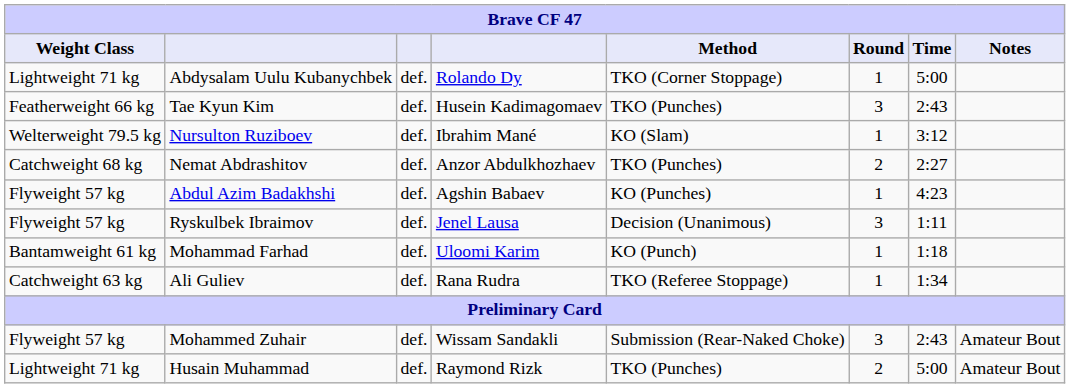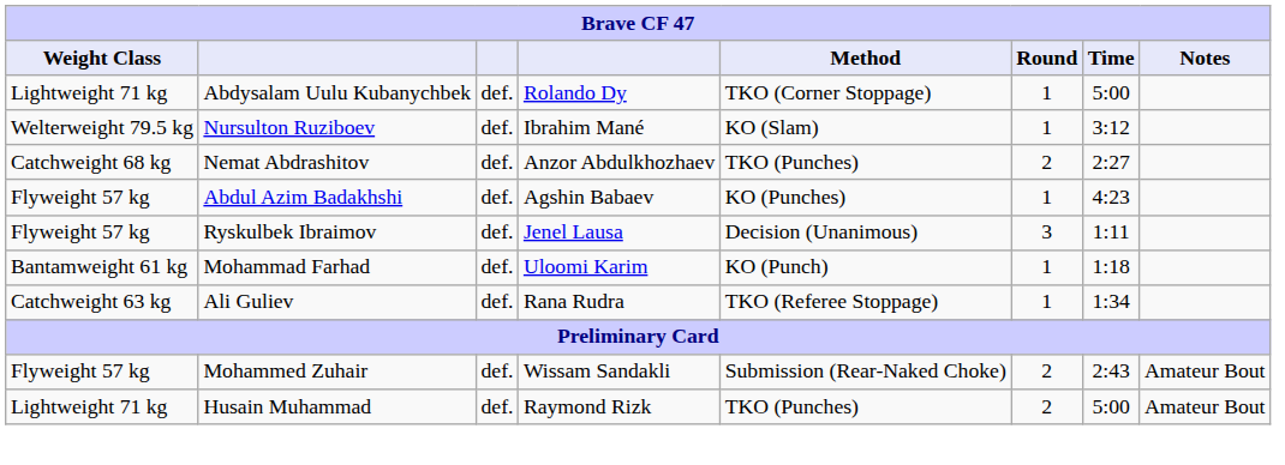- row: Featherweight 66 kg | Tae Kyun Kim | def. | Husein Kadimagomaev | TKO (Punches) | 3 | 2:43
Mohammed Zuhair | Round: 3 -> 2
